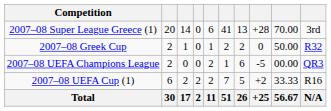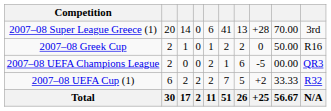2007–08 Greek Cup | column 10: R32 -> R16
2007–08 UEFA Cup (1) | column 10: R16 -> R32
